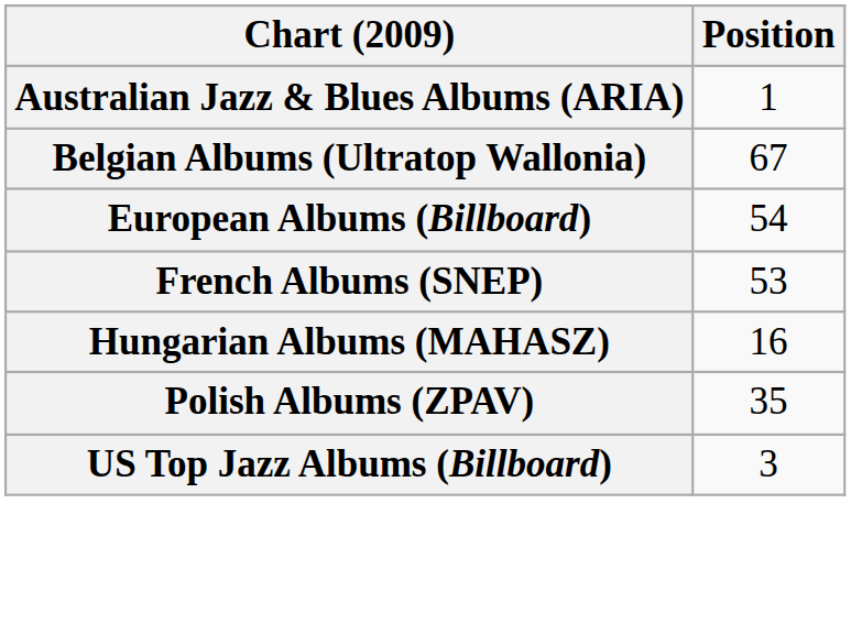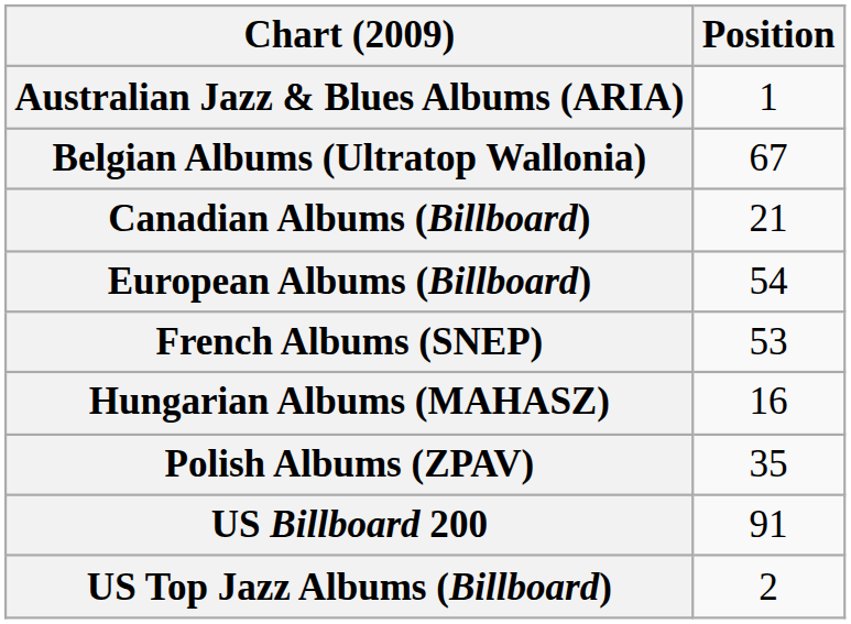+ row: Canadian Albums (Billboard) | 21
+ row: US Billboard 200 | 91
US Top Jazz Albums (Billboard) | Position: 3 -> 2
